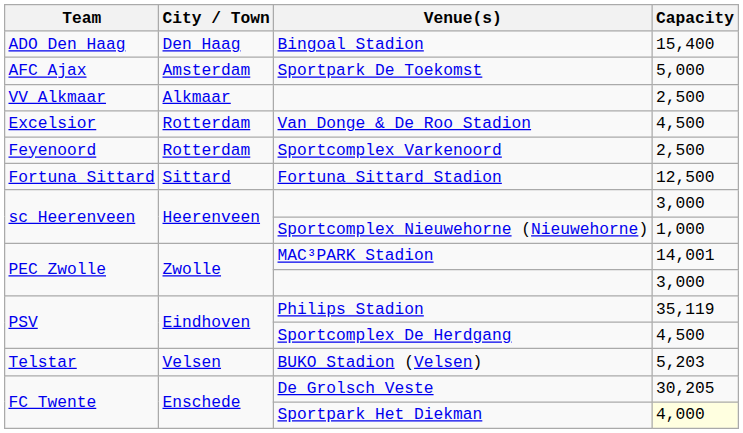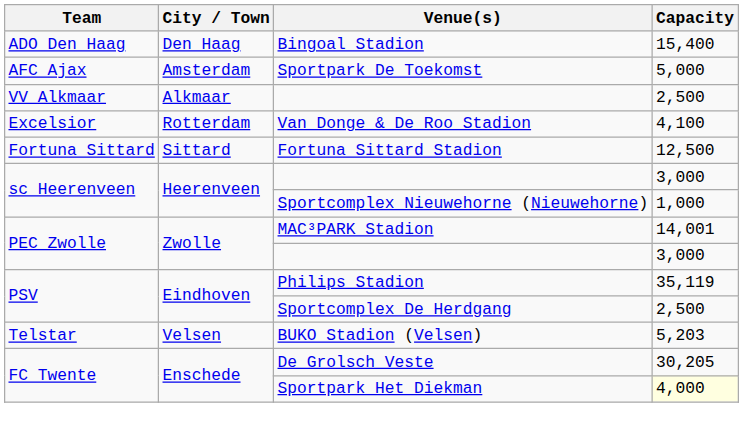Van Donge & De Roo Stadion | Capacity: 4,500 -> 4,100
- row: Feyenoord | Rotterdam | Sportcomplex Varkenoord | 2,500
Sportcomplex De Herdgang | Capacity: 4,500 -> 2,500
